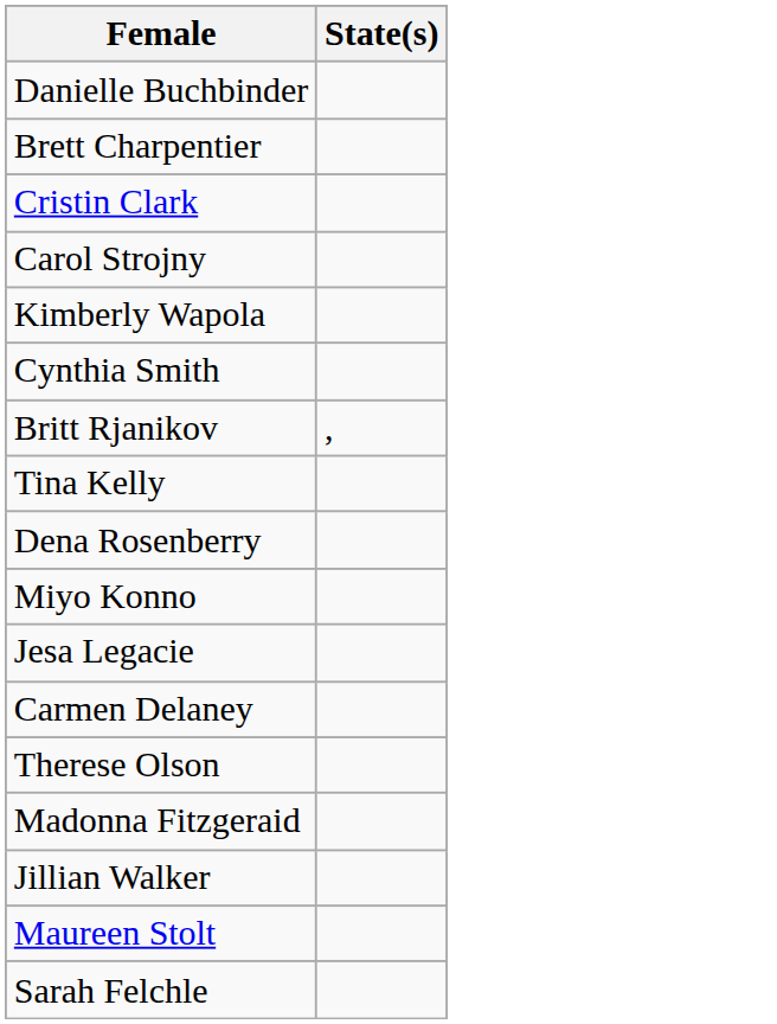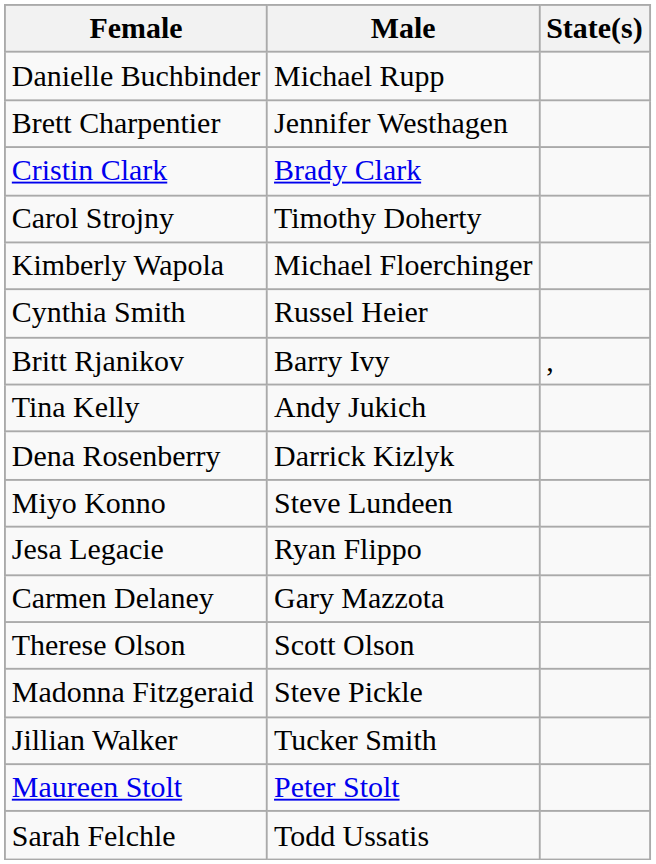+ column: Male | Michael Rupp | Jennifer Westhagen | Brady Clark | Timothy Doherty | Michael Floerchinger | Russel Heier | Barry Ivy | Andy Jukich | Darrick Kizlyk | Steve Lundeen | Ryan Flippo | Gary Mazzota | Scott Olson | Steve Pickle | Tucker Smith | Peter Stolt | Todd Ussatis
